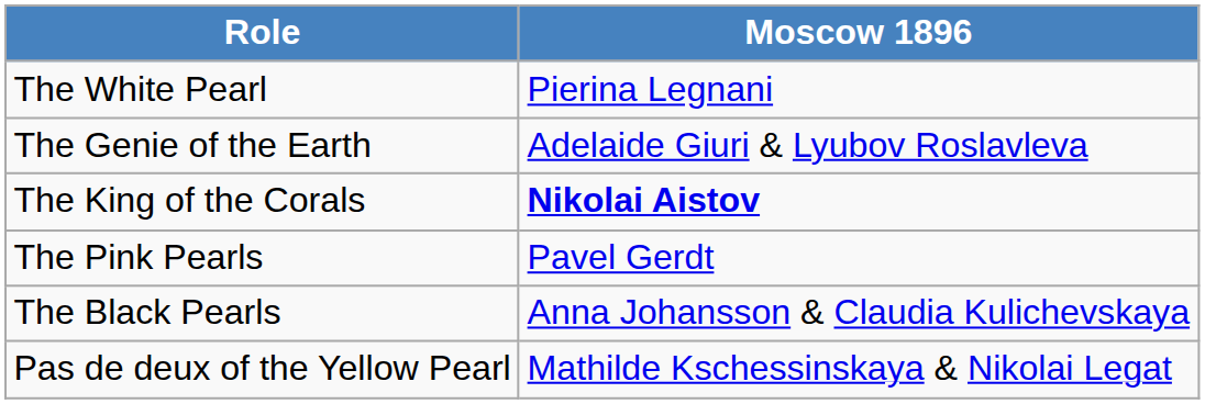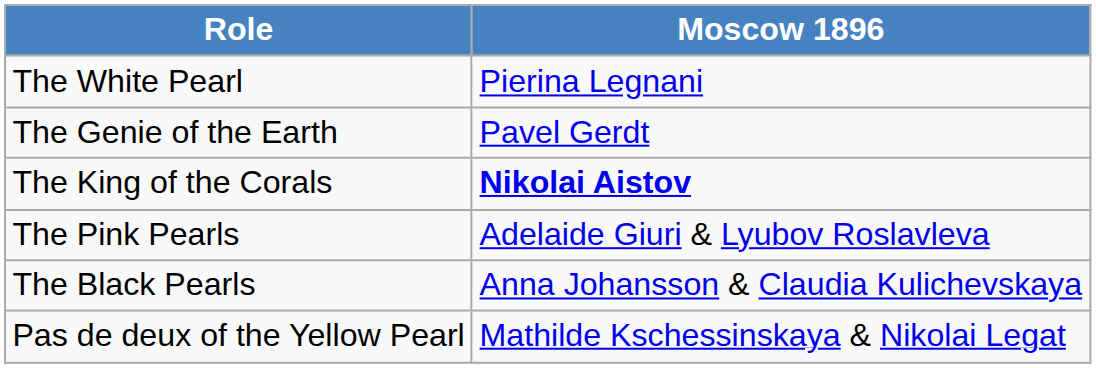The Genie of the Earth | Moscow 1896: Adelaide Giuri & Lyubov Roslavleva -> Pavel Gerdt
The Pink Pearls | Moscow 1896: Pavel Gerdt -> Adelaide Giuri & Lyubov Roslavleva
